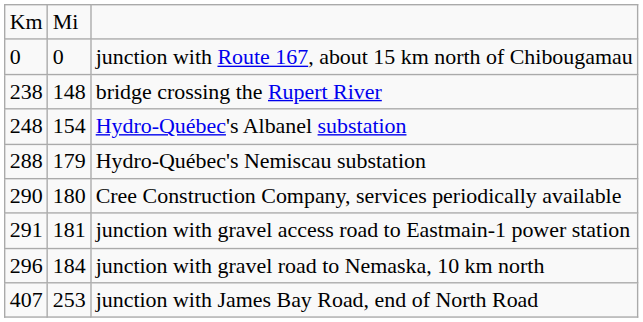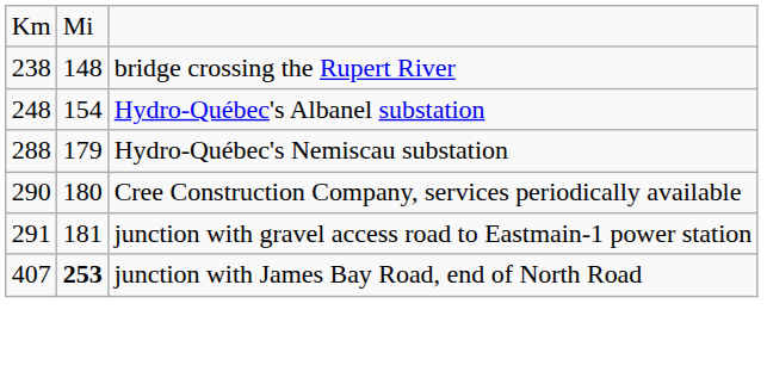- row: 0 | 0 | junction with Route 167, about 15 km north of Chibougamau
- row: 296 | 184 | junction with gravel road to Nemaska, 10 km north
junction with James Bay Road, end of North Road | column 2: normal -> bold
